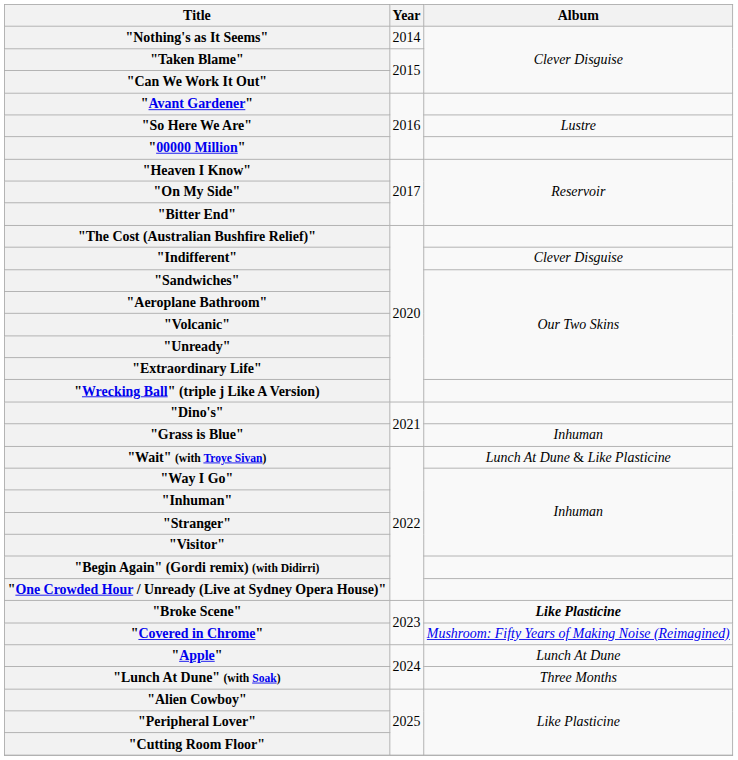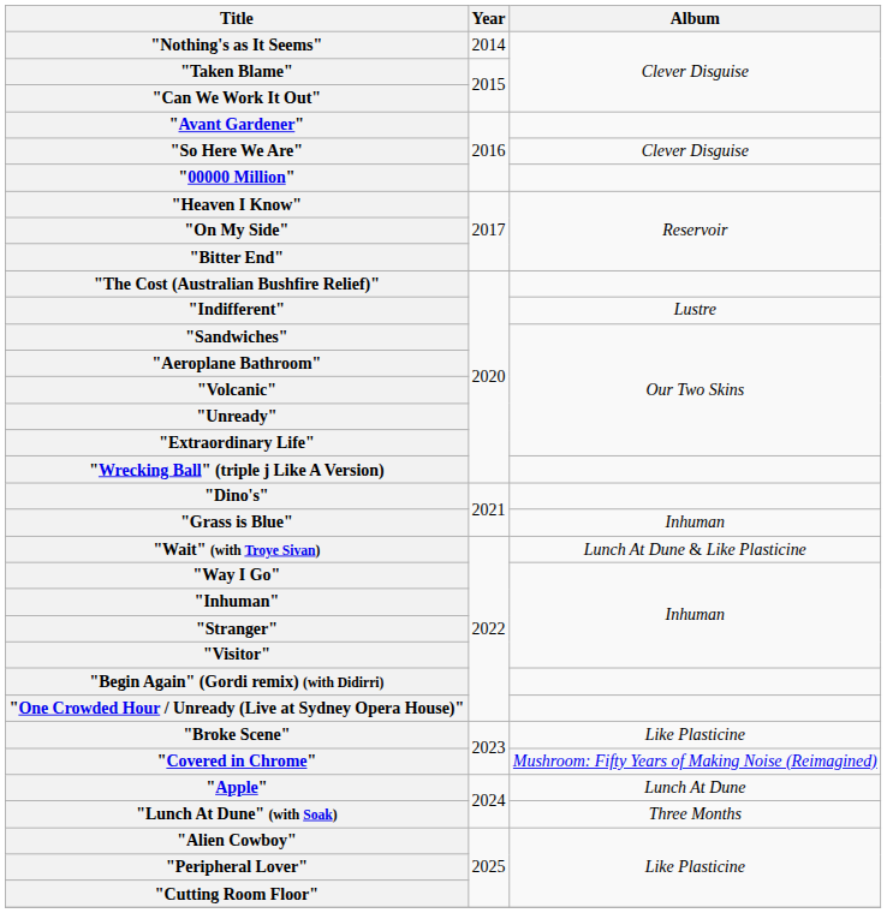"So Here We Are" | Album: Lustre -> Clever Disguise
"Indifferent" | Album: Clever Disguise -> Lustre
"Broke Scene" | Album: bold -> normal
